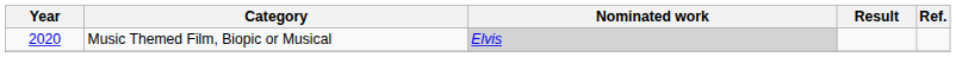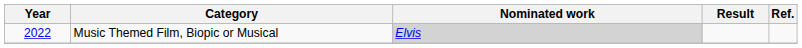Music Themed Film, Biopic or Musical | Year: 2020 -> 2022
